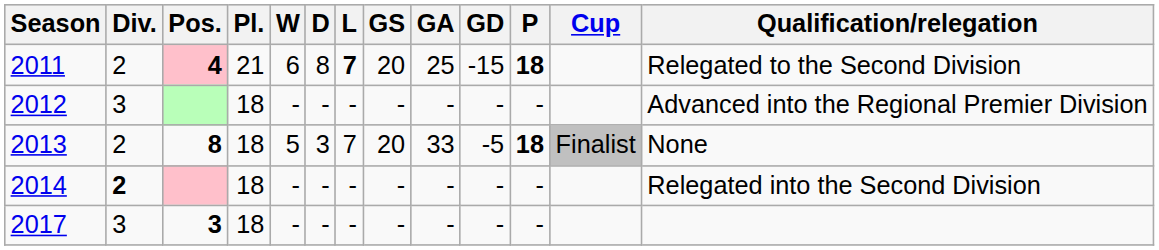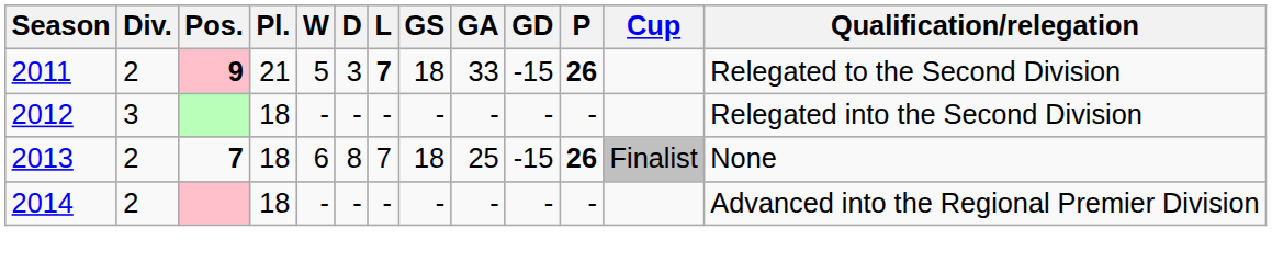2011 | Pos.: 4 -> 9
2011 | W: 6 -> 5
2011 | D: 8 -> 3
2011 | GS: 20 -> 18
2011 | GA: 25 -> 33
2011 | P: 18 -> 26
2012 | Qualification/relegation: Advanced into the Regional Premier Division -> Relegated into the Second Division
2013 | Pos.: 8 -> 7
2013 | W: 5 -> 6
2013 | D: 3 -> 8
2013 | GS: 20 -> 18
2013 | GA: 33 -> 25
2013 | GD: -5 -> -15
2013 | P: 18 -> 26
2014 | Div.: bold -> normal
2014 | Qualification/relegation: Relegated into the Second Division -> Advanced into the Regional Premier Division
- row: 2017 | 3 | 3 | 18 | - | - | - | - | - | - | -
